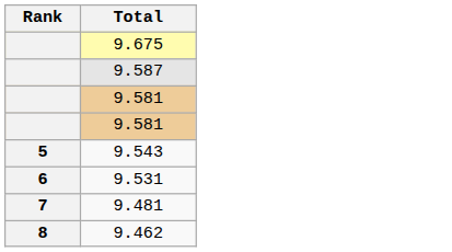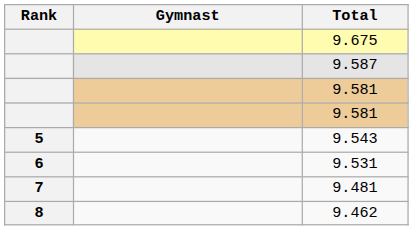+ column: Gymnast
